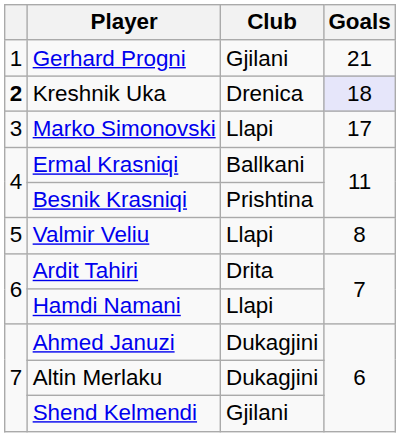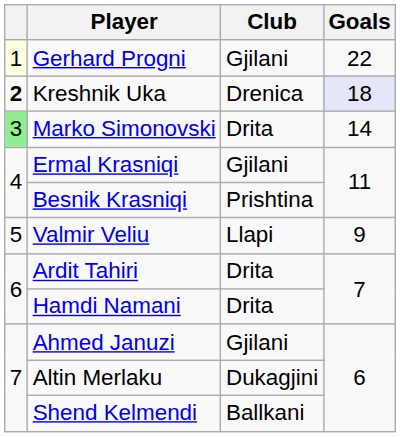Gerhard Progni | column 1: no background -> lightyellow background
Gerhard Progni | Goals: 21 -> 22
Marko Simonovski | column 1: no background -> lightgreen background
Marko Simonovski | Club: Llapi -> Drita
Marko Simonovski | Goals: 17 -> 14
Ermal Krasniqi | Club: Ballkani -> Gjilani
Valmir Veliu | Goals: 8 -> 9
Hamdi Namani | Club: Llapi -> Drita
Ahmed Januzi | Club: Dukagjini -> Gjilani
Shend Kelmendi | Club: Gjilani -> Ballkani
